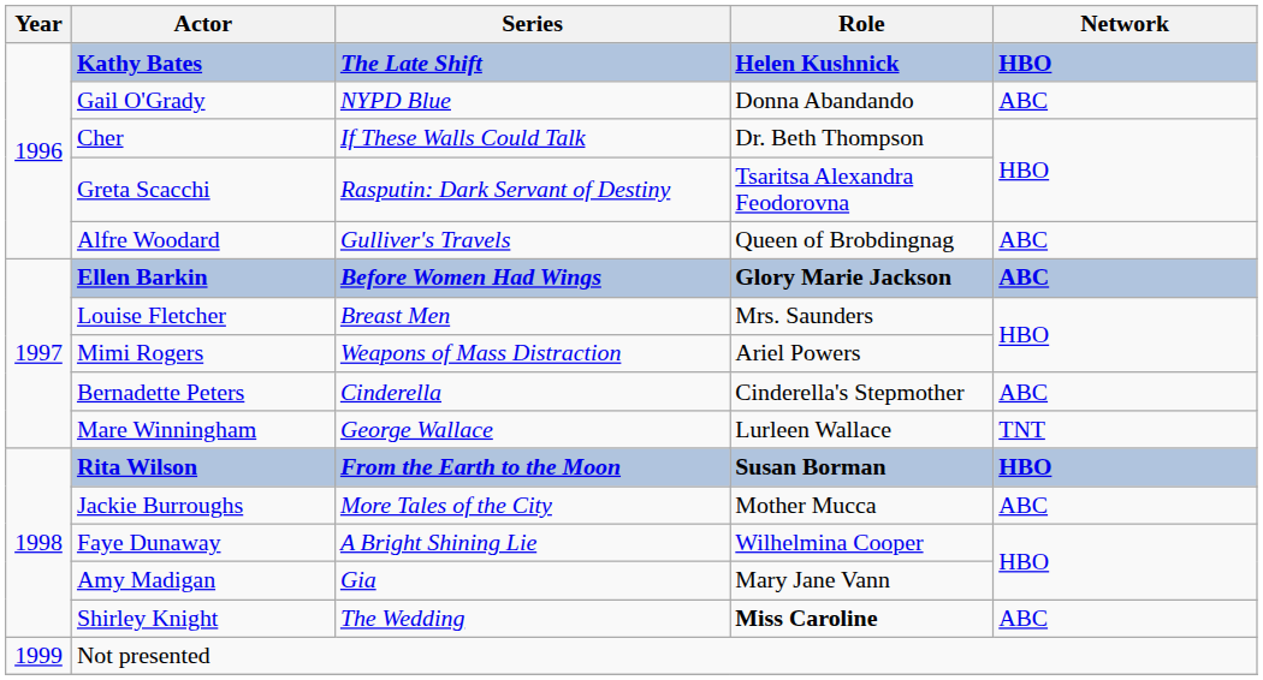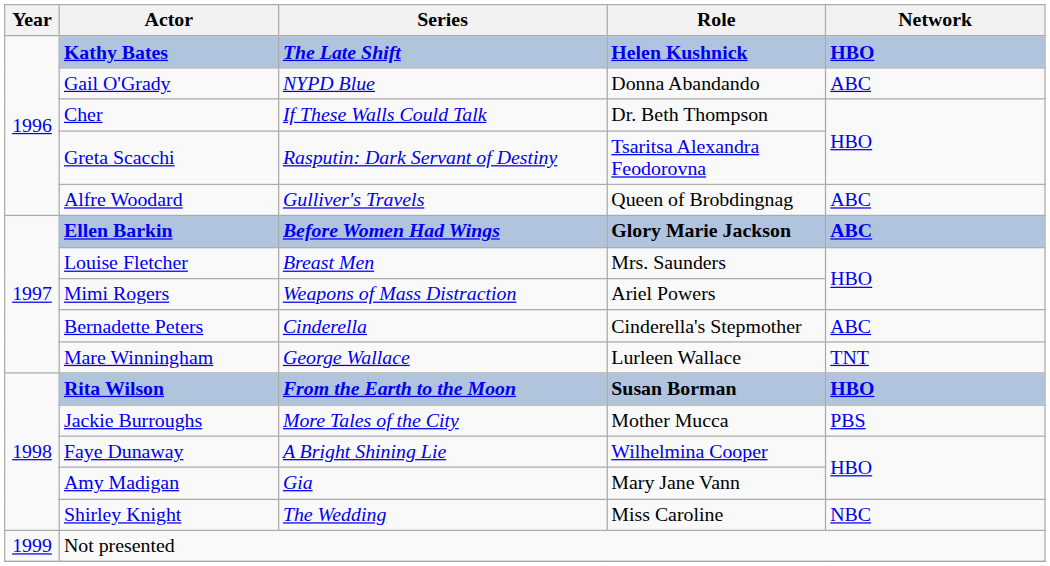Jackie Burroughs | Network: ABC -> PBS
Shirley Knight | Role: bold -> normal
Shirley Knight | Network: ABC -> NBC
